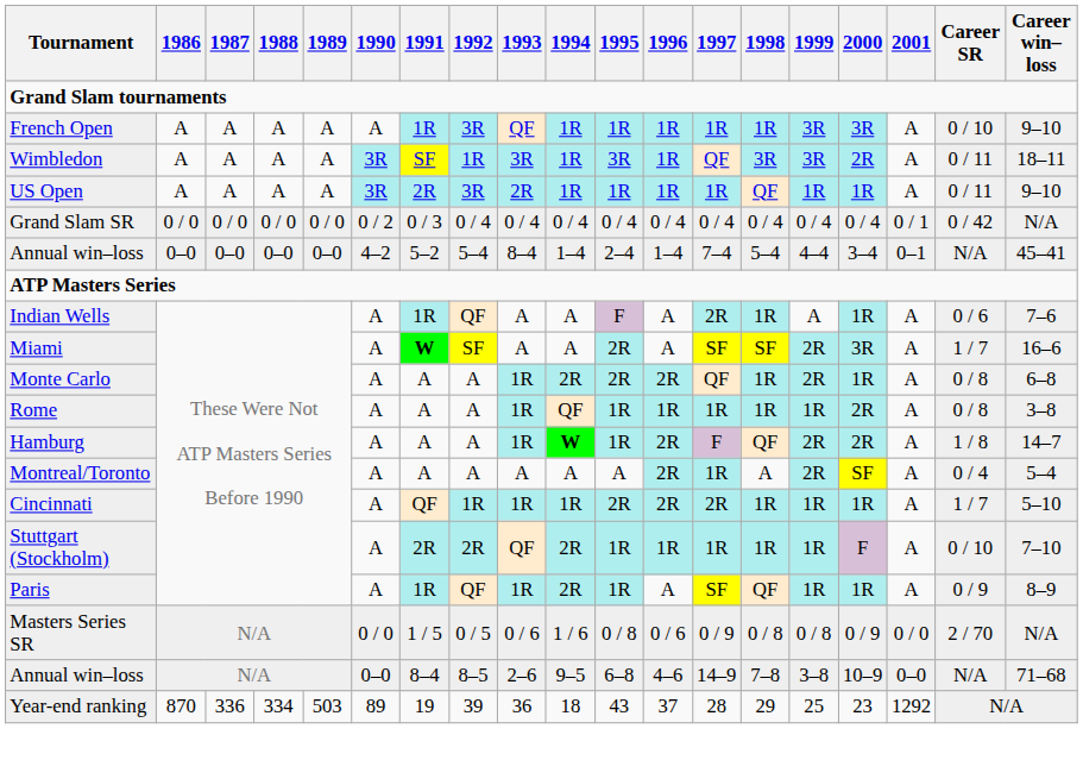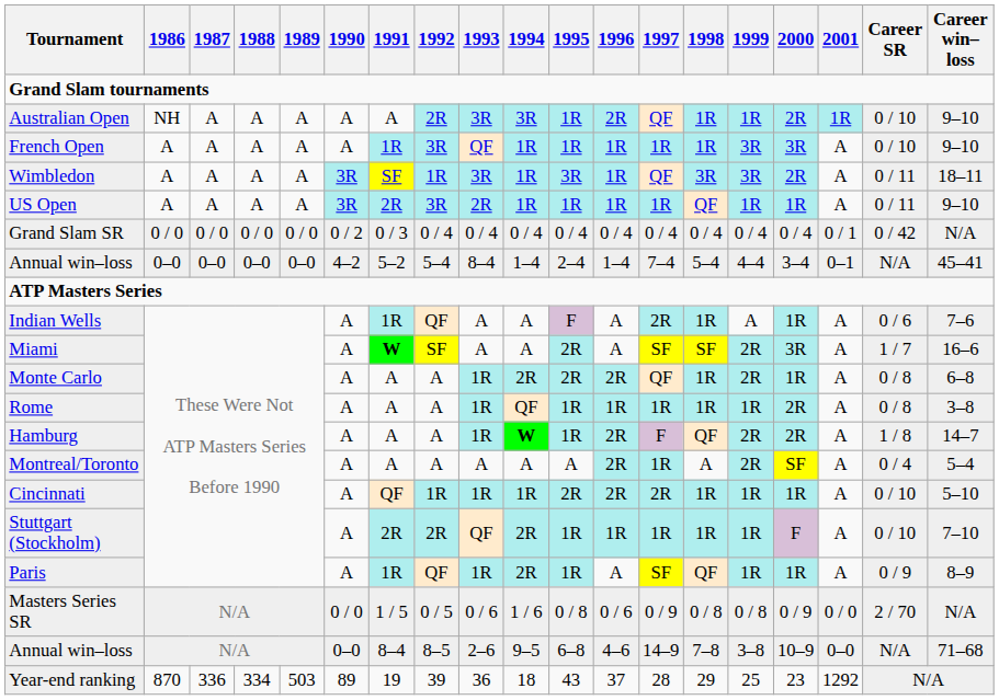+ row: Australian Open | NH | A | A | A | A | A | 2R | 3R | 3R | 1R | 2R | QF | 1R | 1R | 2R | 1R | 0 / 10 | 9–10
Cincinnati | Career SR: 1 / 7 -> 0 / 10
